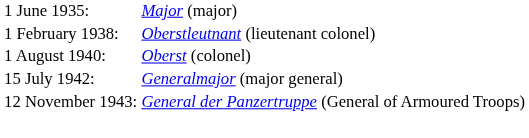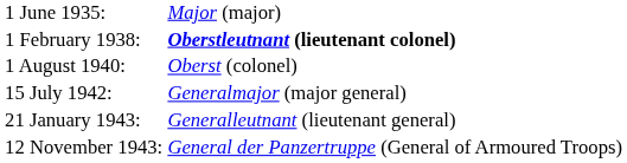1 February 1938: | column 2: normal -> bold
+ row: 21 January 1943: | Generalleutnant (lieutenant general)
